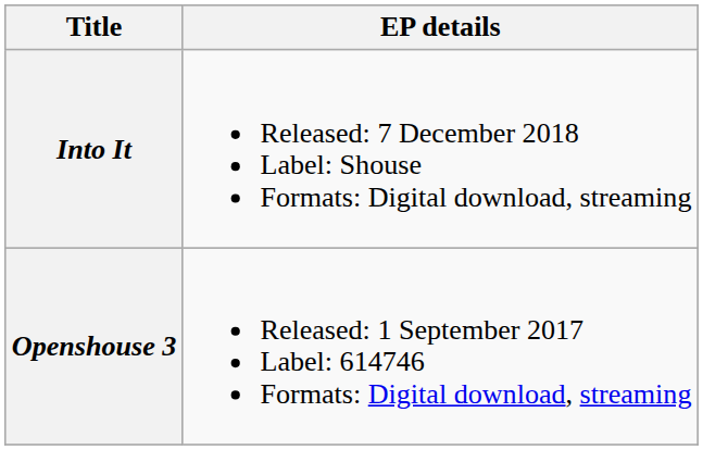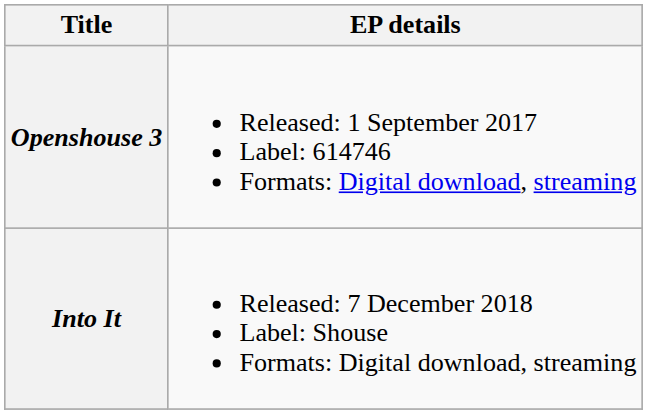rows swapped: Openshouse 3 <-> Into It
